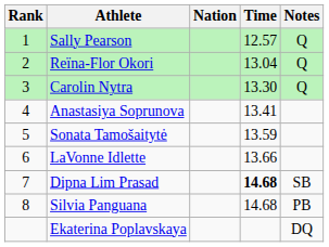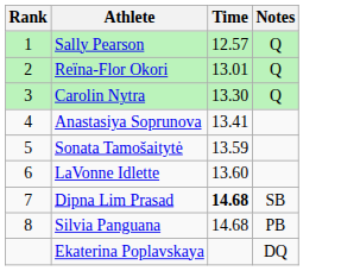- column: Nation
Reïna-Flor Okori | Time: 13.04 -> 13.01
LaVonne Idlette | Time: 13.66 -> 13.60
